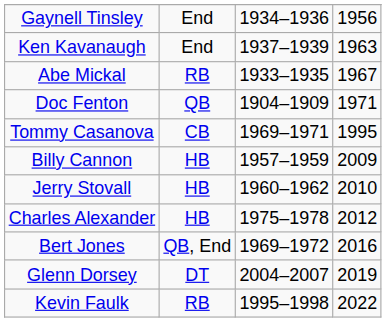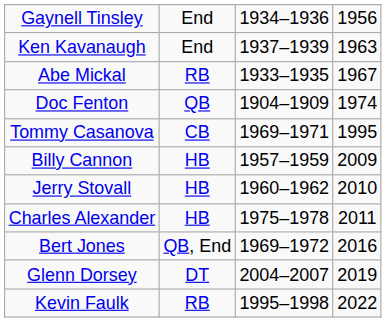Doc Fenton | column 4: 1971 -> 1974
Charles Alexander | column 4: 2012 -> 2011
